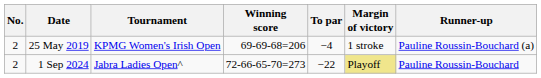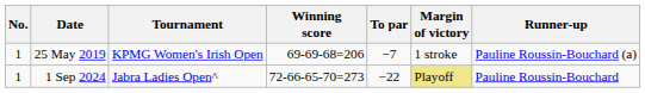25 May 2019 | No.: 2 -> 1
25 May 2019 | To par: −4 -> −7
1 Sep 2024 | No.: 2 -> 1
